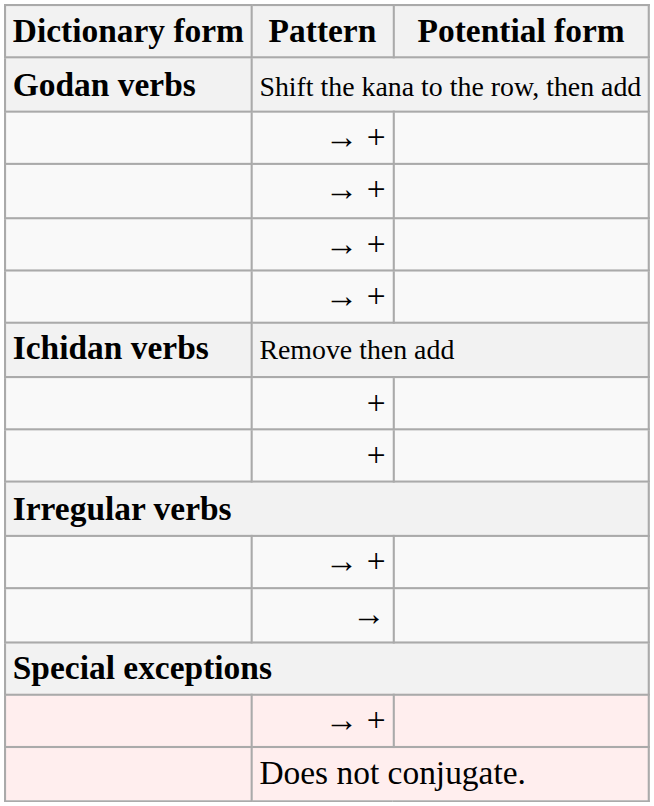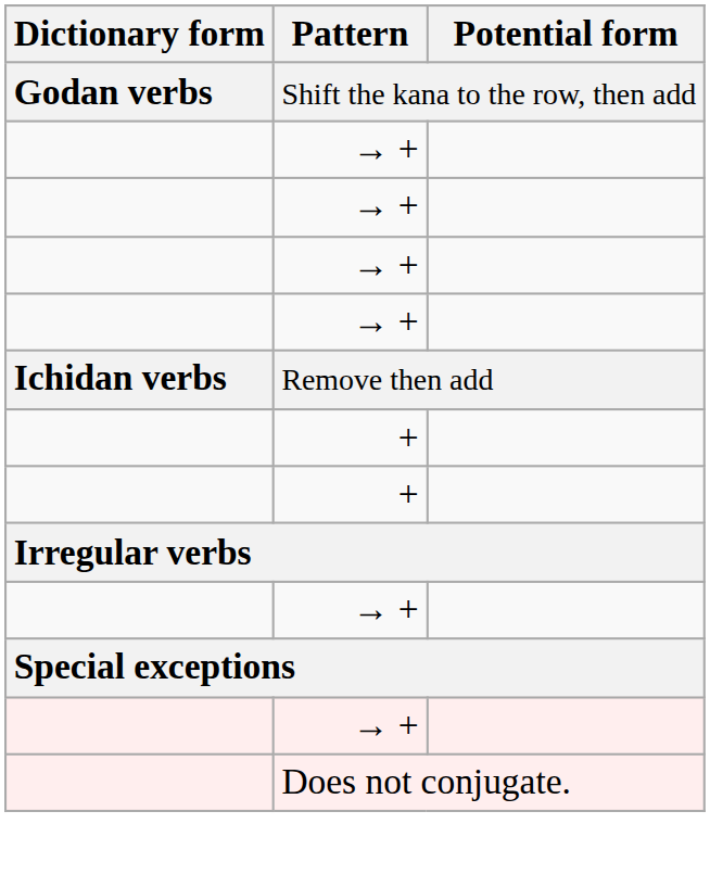- row: →
